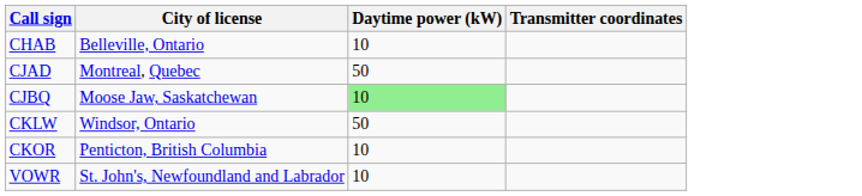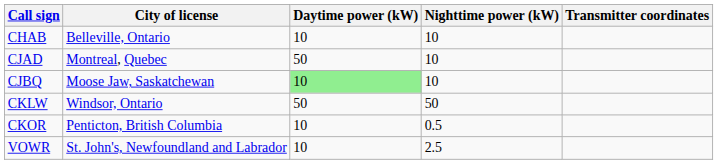+ column: Nighttime power (kW) | 10 | 10 | 10 | 50 | 0.5 | 2.5
